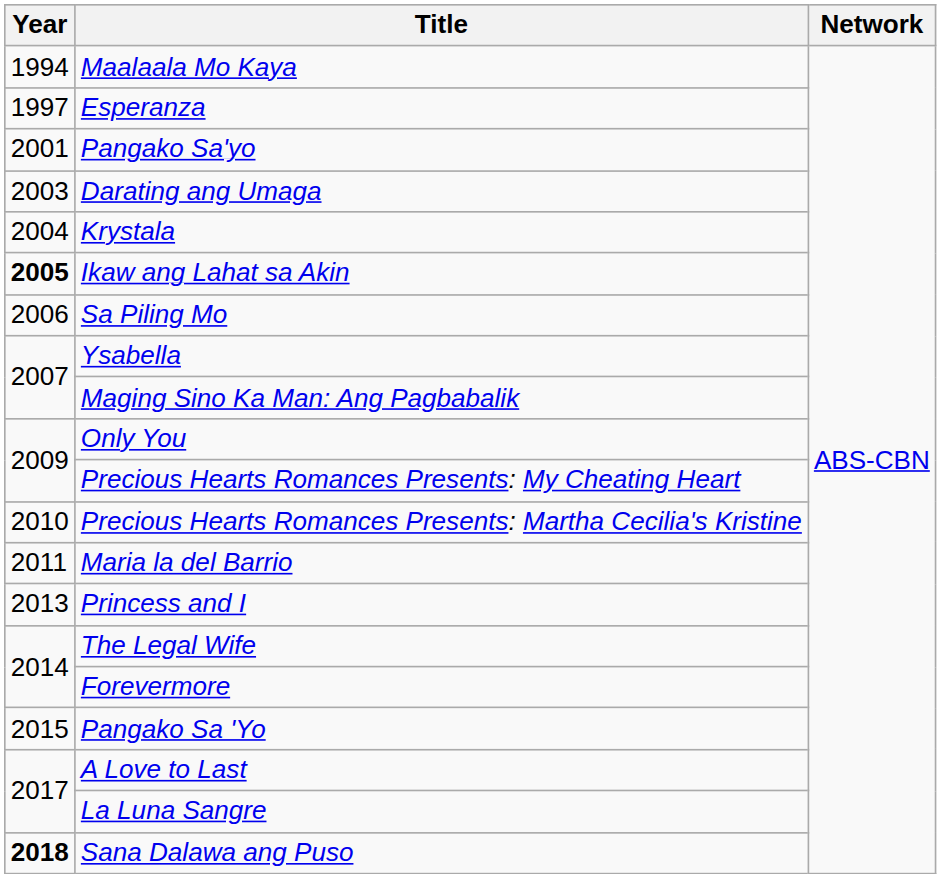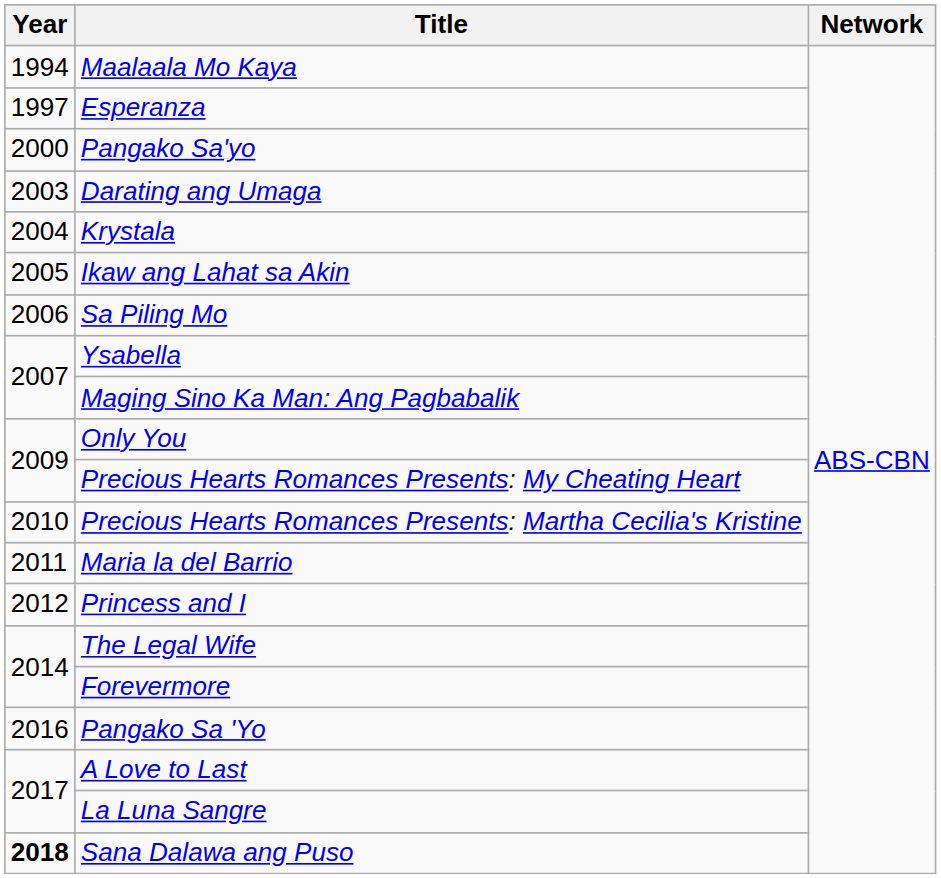Pangako Sa'yo | Year: 2001 -> 2000
Ikaw ang Lahat sa Akin | Year: bold -> normal
Princess and I | Year: 2013 -> 2012
Pangako Sa 'Yo | Year: 2015 -> 2016
